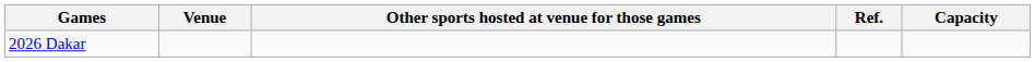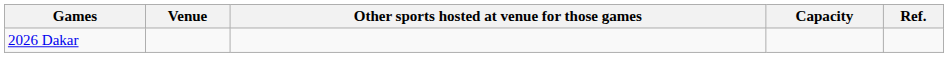columns swapped: Capacity <-> Ref.
